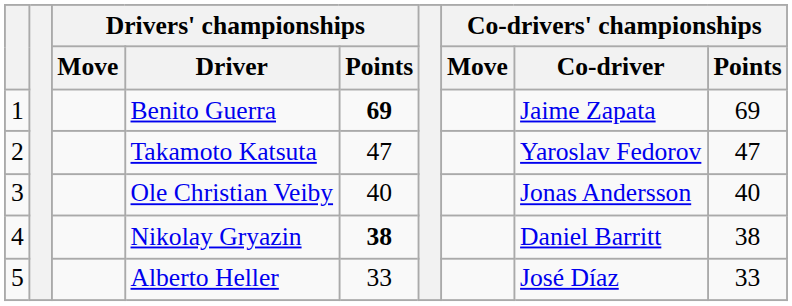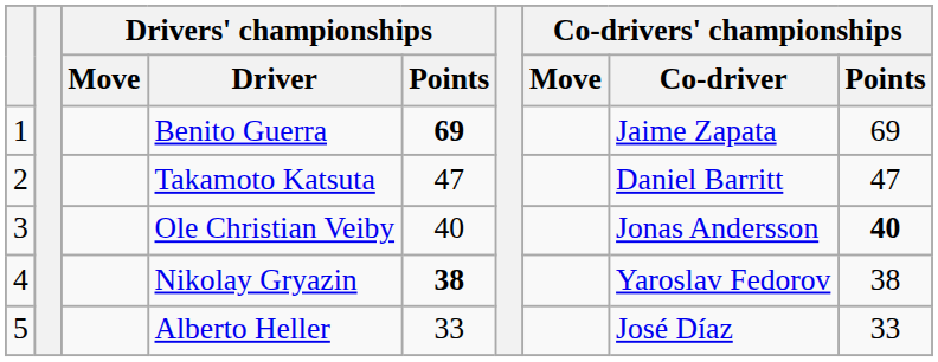Takamoto Katsuta | Co-drivers' championships / Co-driver: Yaroslav Fedorov -> Daniel Barritt
Ole Christian Veiby | Co-drivers' championships / Points: normal -> bold
Nikolay Gryazin | Co-drivers' championships / Co-driver: Daniel Barritt -> Yaroslav Fedorov
